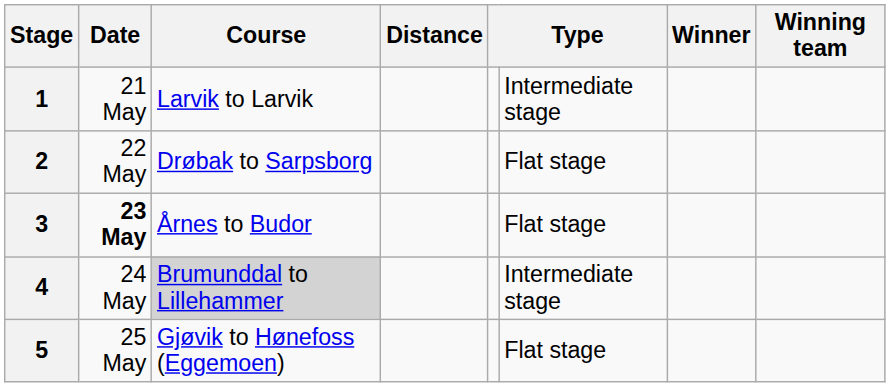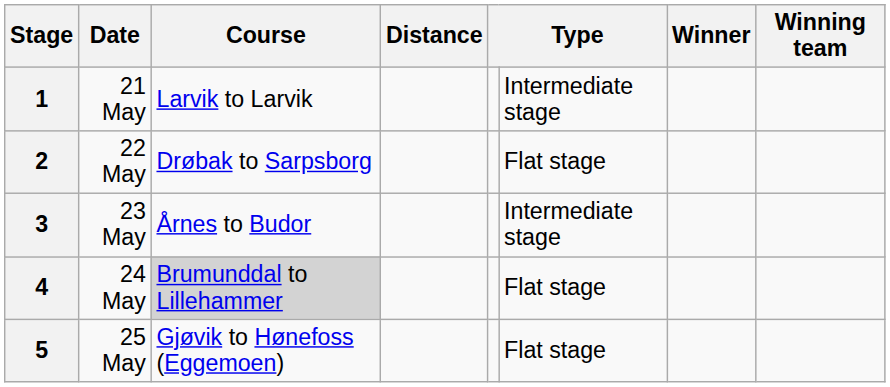3 | Date: bold -> normal
3 | column 6: Flat stage -> Intermediate stage
4 | column 6: Intermediate stage -> Flat stage
